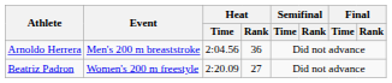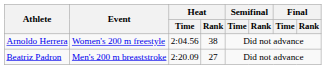Arnoldo Herrera | Event: Men's 200 m breaststroke -> Women's 200 m freestyle
Arnoldo Herrera | Heat / Rank: 36 -> 38
Beatriz Padron | Event: Women's 200 m freestyle -> Men's 200 m breaststroke
